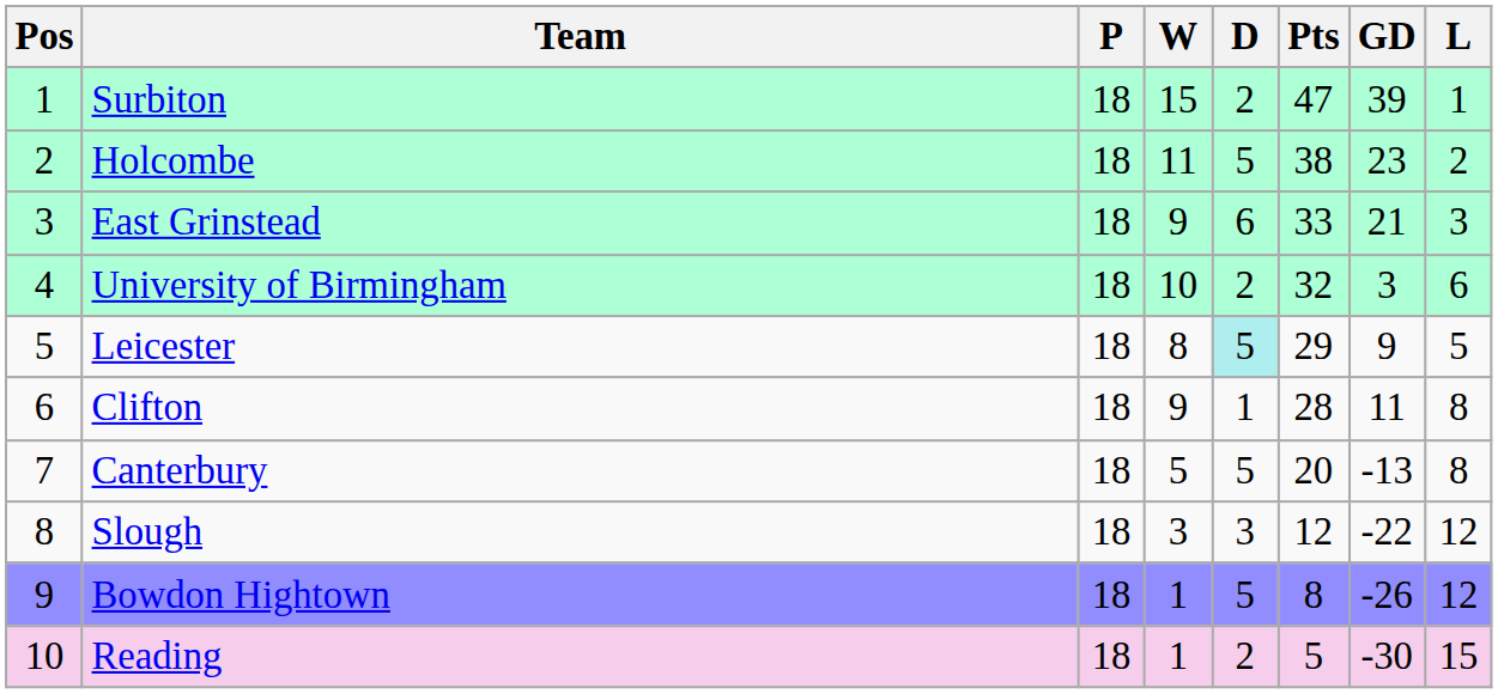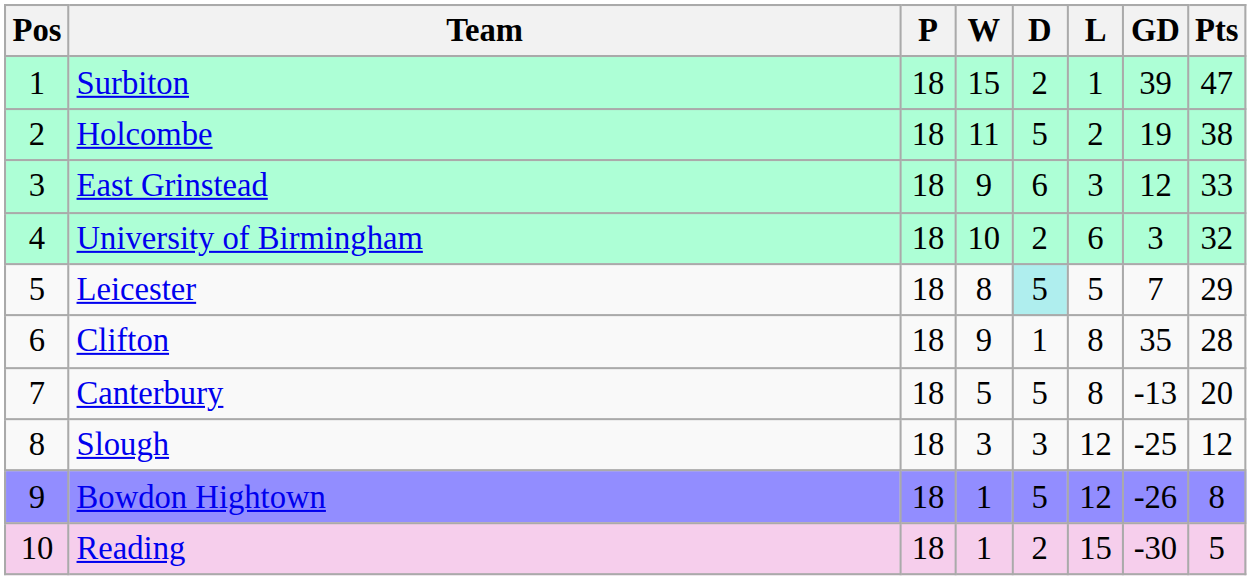columns swapped: L <-> Pts
Holcombe | GD: 23 -> 19
East Grinstead | GD: 21 -> 12
Leicester | GD: 9 -> 7
Clifton | GD: 11 -> 35
Slough | GD: -22 -> -25
